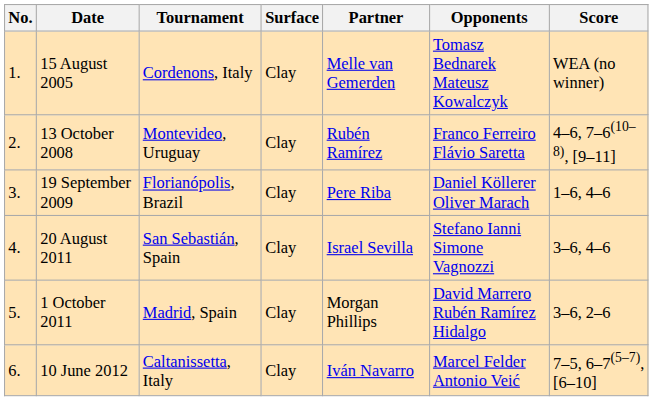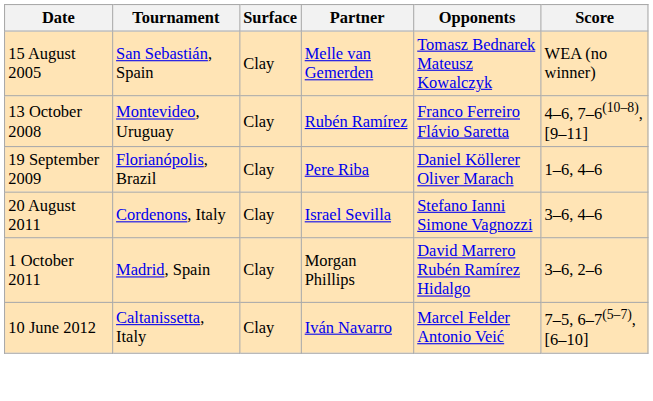- column: No. | 1. | 2. | 3. | 4. | 5. | 6.
15 August 2005 | Tournament: Cordenons, Italy -> San Sebastián, Spain
20 August 2011 | Tournament: San Sebastián, Spain -> Cordenons, Italy
